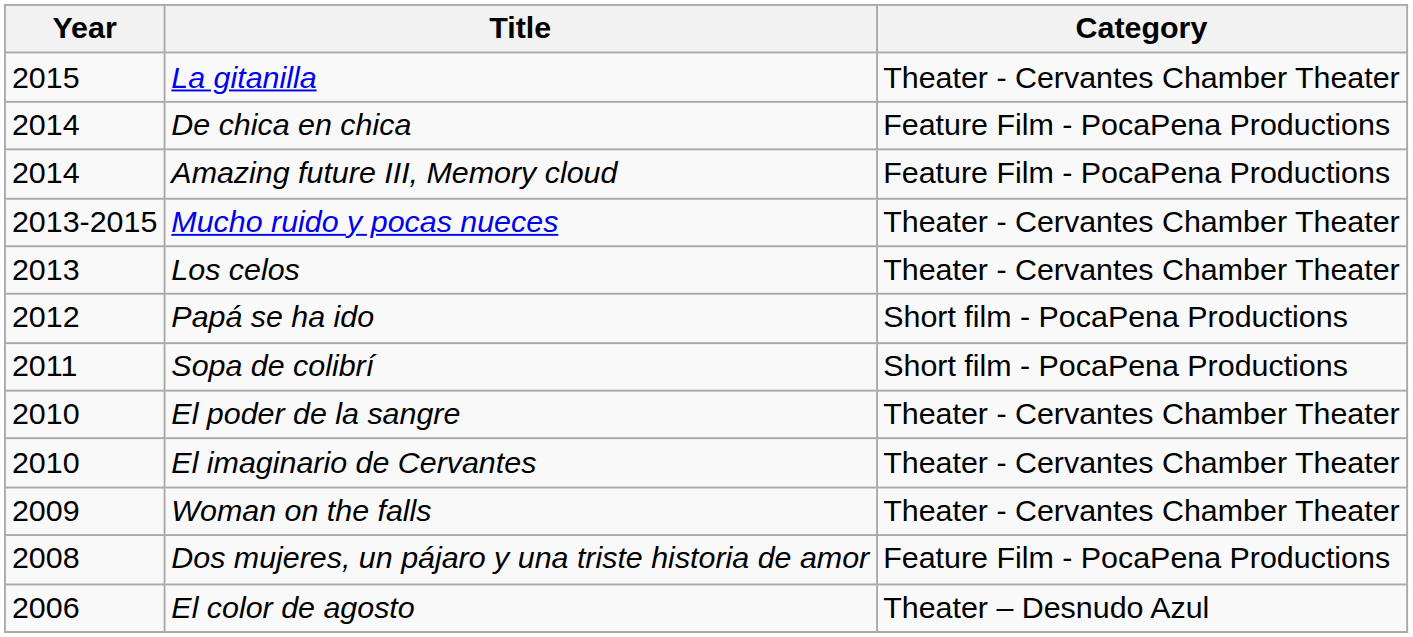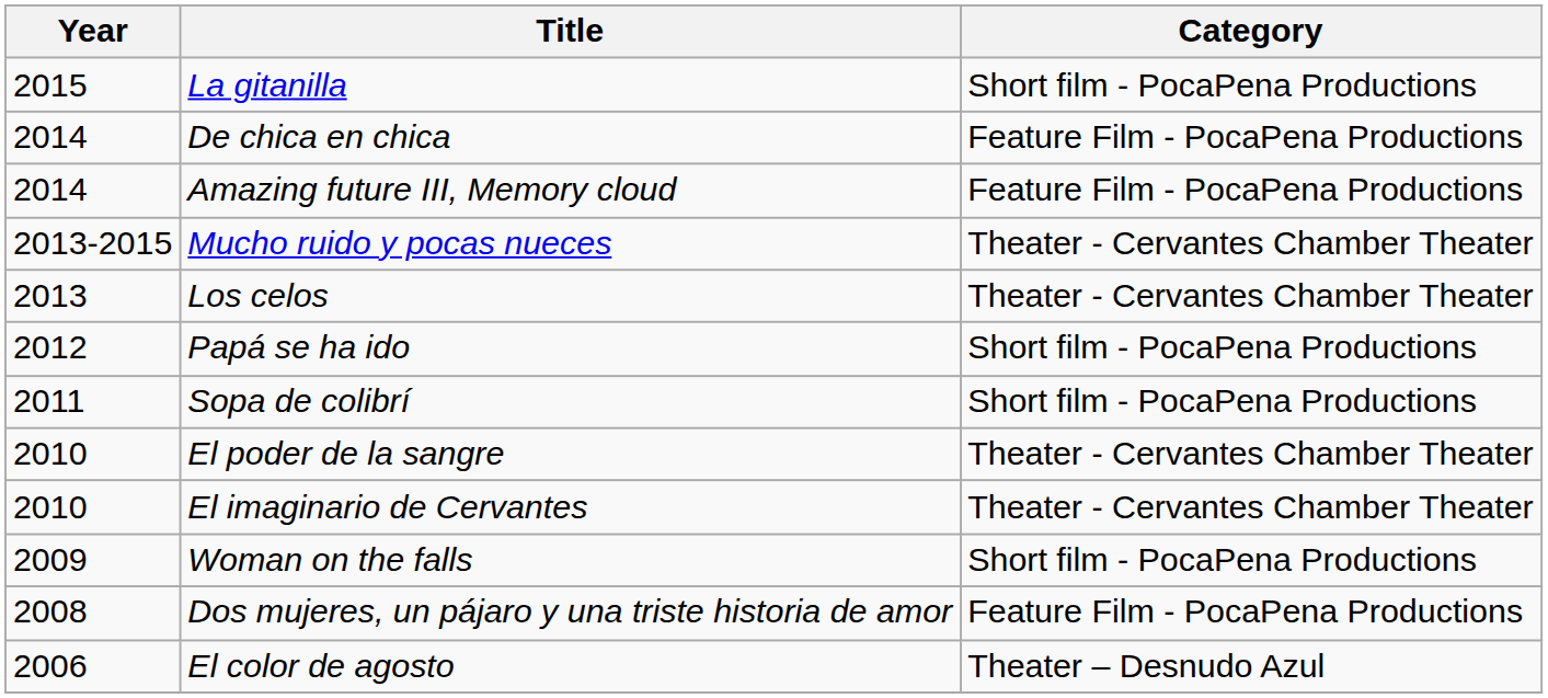La gitanilla | Category: Theater - Cervantes Chamber Theater -> Short film - PocaPena Productions
Woman on the falls | Category: Theater - Cervantes Chamber Theater -> Short film - PocaPena Productions
